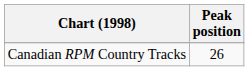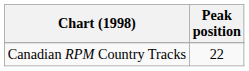Canadian RPM Country Tracks | Peak position: 26 -> 22
